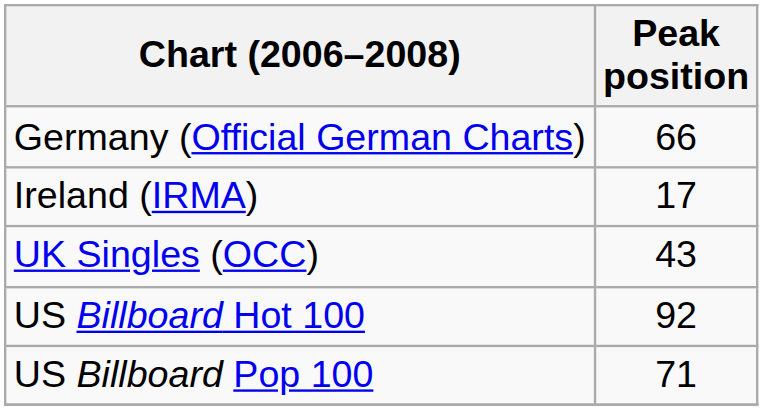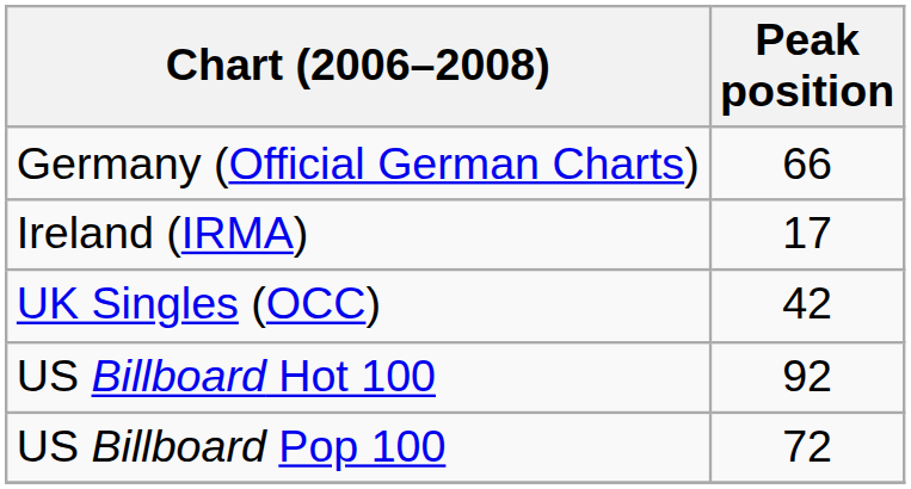UK Singles (OCC) | Peak position: 43 -> 42
US Billboard Pop 100 | Peak position: 71 -> 72
